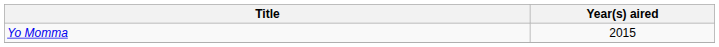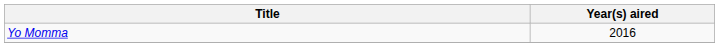Yo Momma | Year(s) aired: 2015 -> 2016
